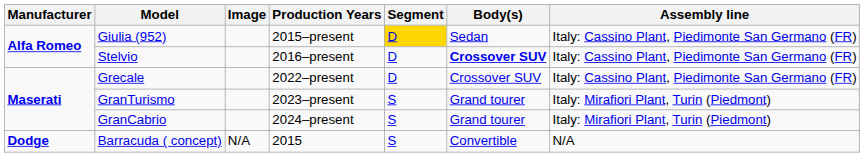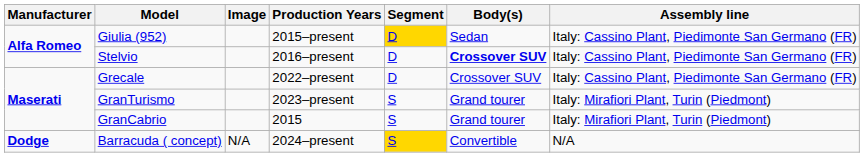GranCabrio | Production Years: 2024–present -> 2015
Barracuda ( concept) | Production Years: 2015 -> 2024–present
Barracuda ( concept) | Segment: no background -> gold background
